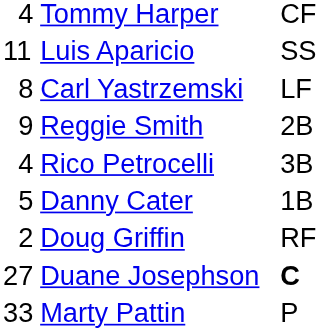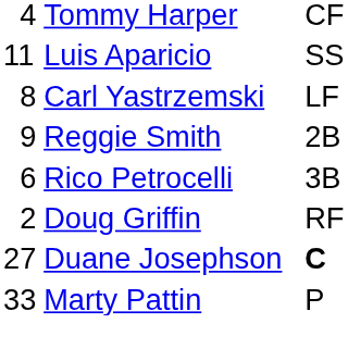Rico Petrocelli | column 1: 4 -> 6
- row: 5 | Danny Cater | 1B
